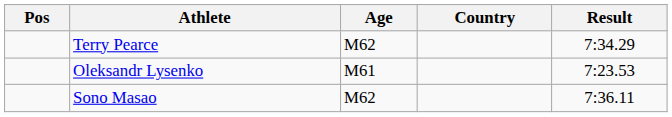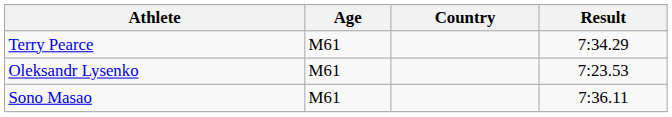- column: Pos
Terry Pearce | Age: M62 -> M61
Sono Masao | Age: M62 -> M61
